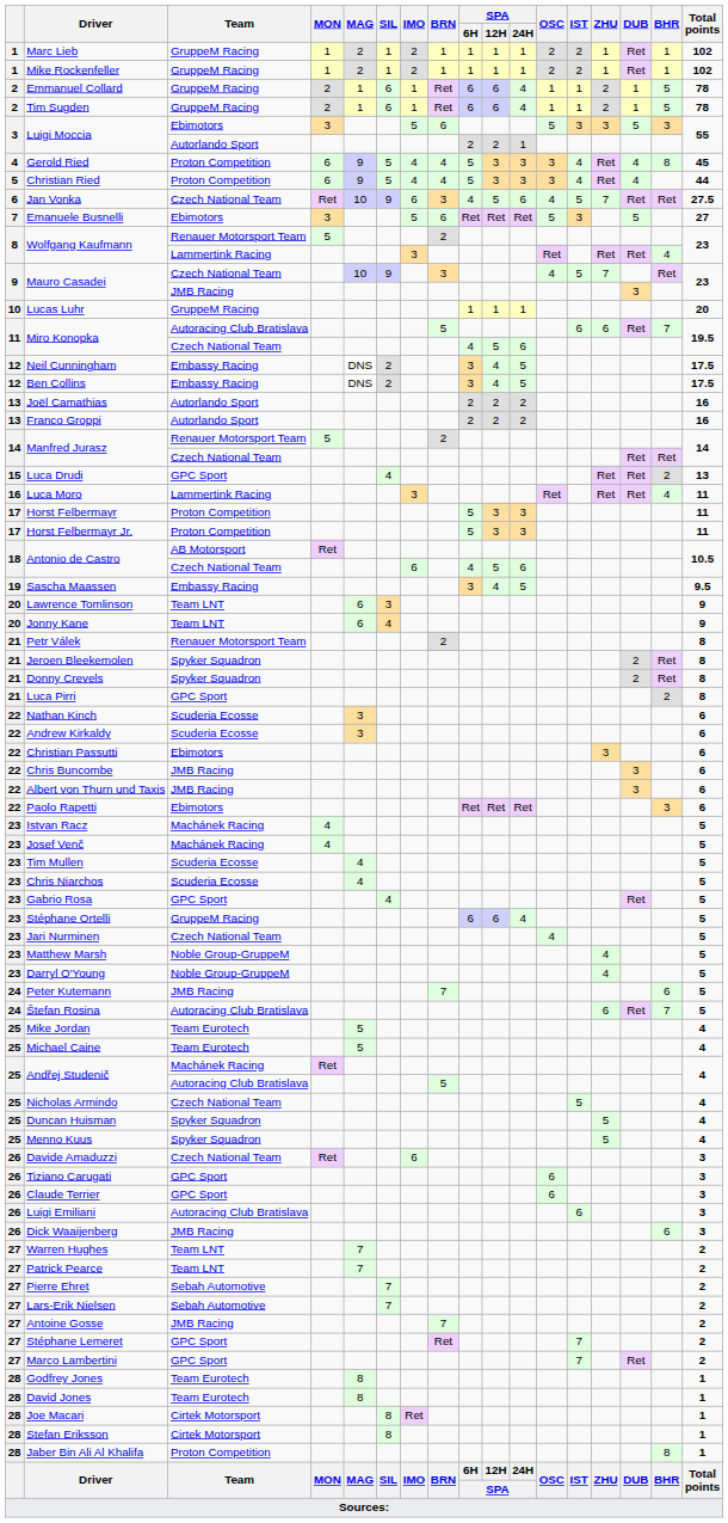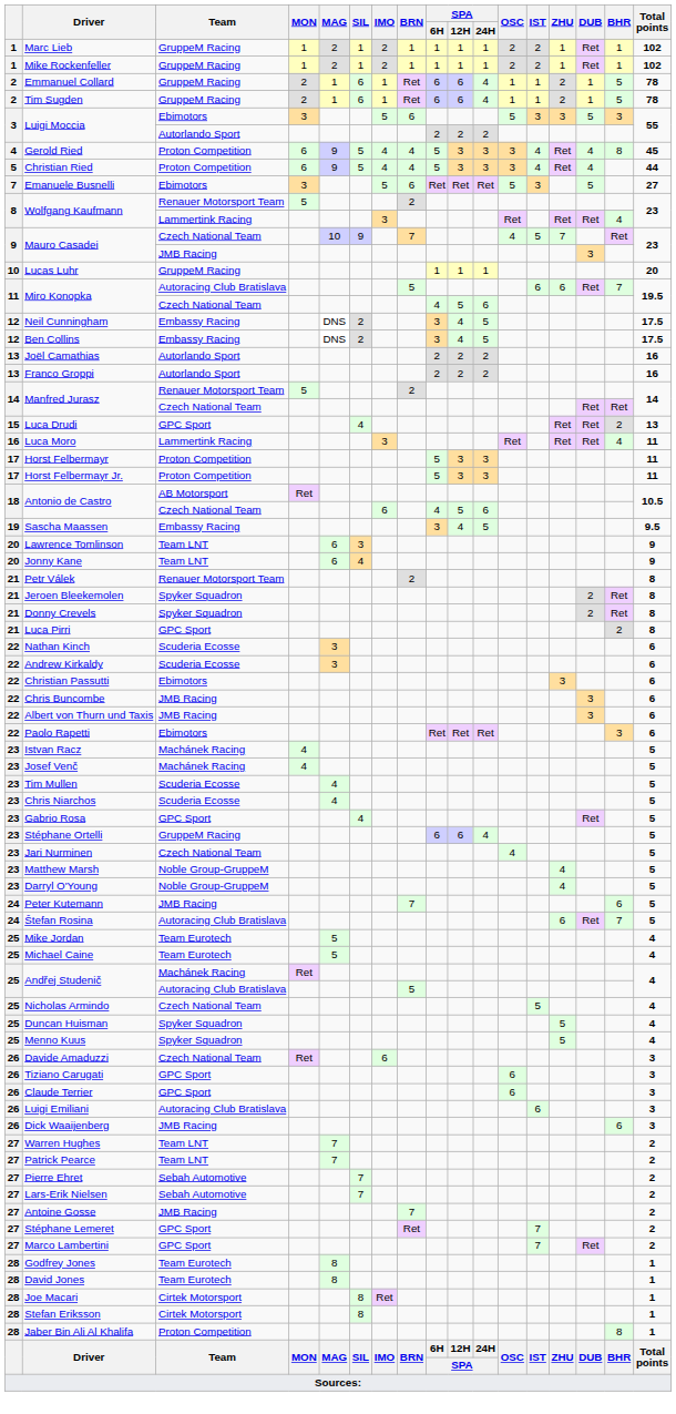Luigi Moccia / Autorlando Sport | SPA / 24H: 1 -> 2
- row: 6 | Jan Vonka | Czech National Team | Ret | 10 | 9 | 6 | 3 | 4 | 5 | 6 | 4 | 5 | 7 | Ret | Ret | 27.5
Mauro Casadei / Czech National Team | BRN: 3 -> 7
